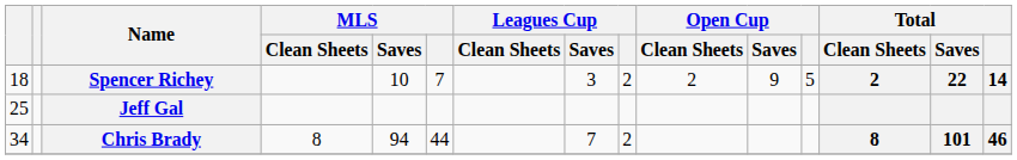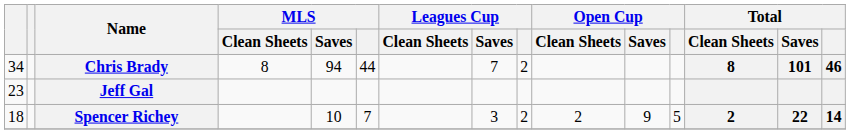rows swapped: Spencer Richey <-> Chris Brady
Jeff Gal | column 1: 25 -> 23
